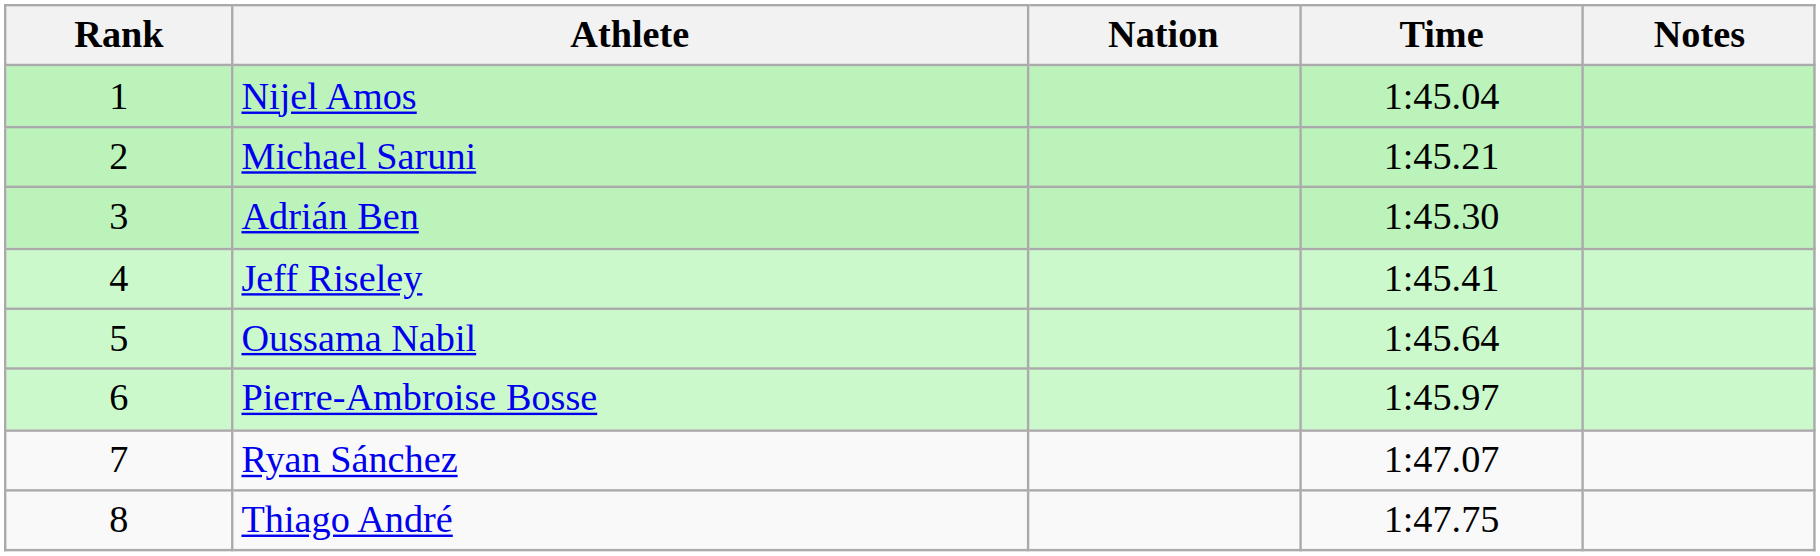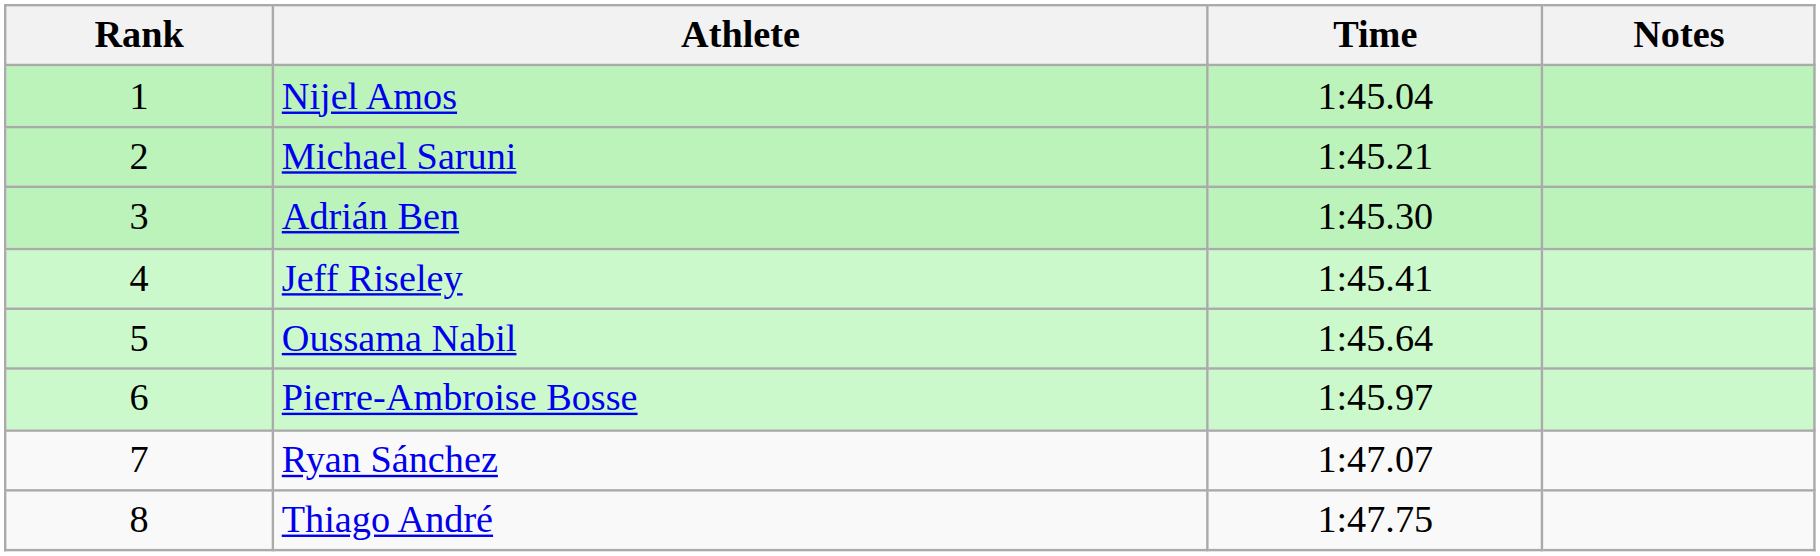- column: Nation
